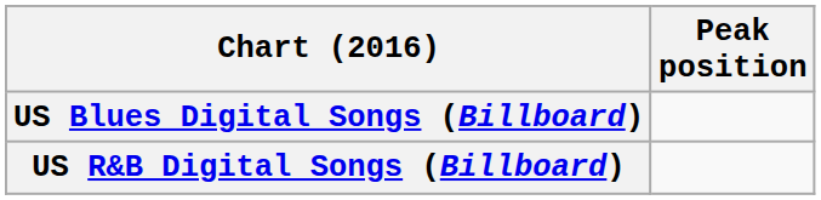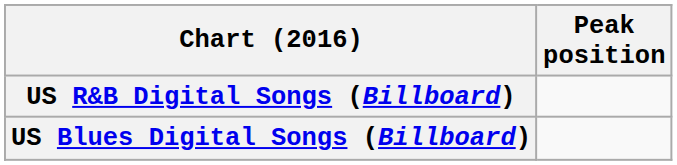rows swapped: US Blues Digital Songs (Billboard) <-> US R&B Digital Songs (Billboard)
